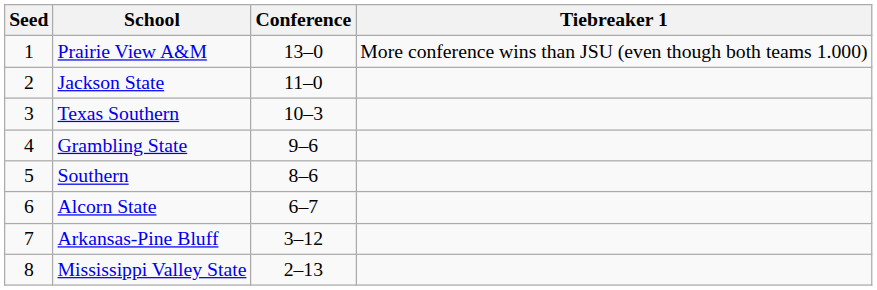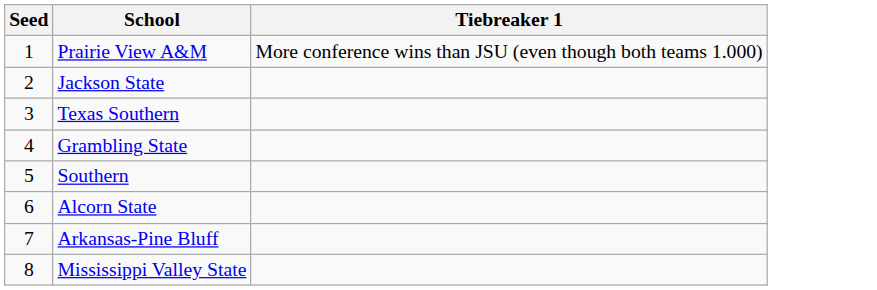- column: Conference | 13–0 | 11–0 | 10–3 | 9–6 | 8–6 | 6–7 | 3–12 | 2–13
